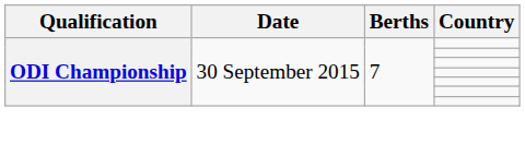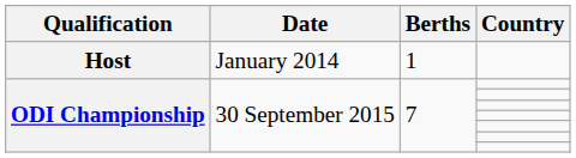+ row: Host | January 2014 | 1
